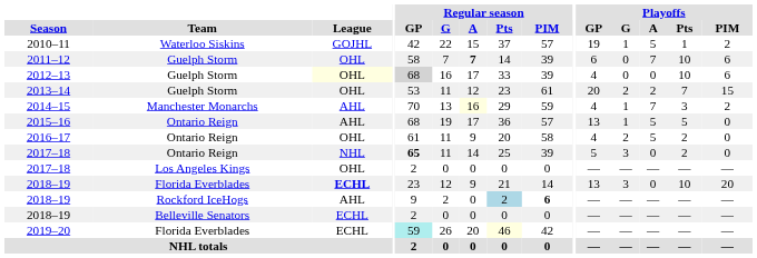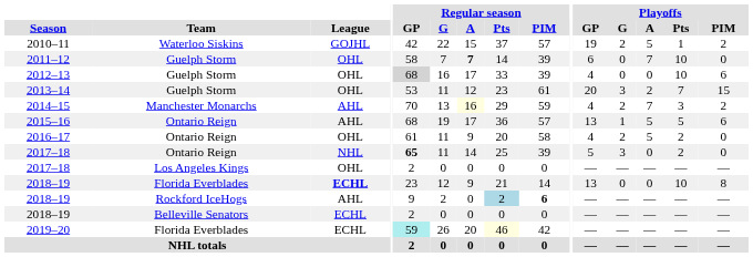2010–11 | Playoffs / G: 1 -> 2
2011–12 | Playoffs / PIM: 6 -> 0
2012–13 | League: lightyellow background -> no background
2013–14 | Playoffs / G: 2 -> 3
2014–15 | Playoffs / G: 1 -> 2
2015–16 | Playoffs / PIM: 0 -> 6
2018–19 / Florida Everblades | Playoffs / G: 3 -> 0
2018–19 / Florida Everblades | Playoffs / PIM: 20 -> 8
